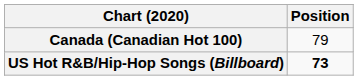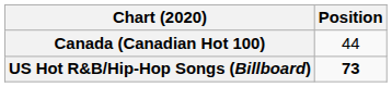Canada (Canadian Hot 100) | Position: 79 -> 44
